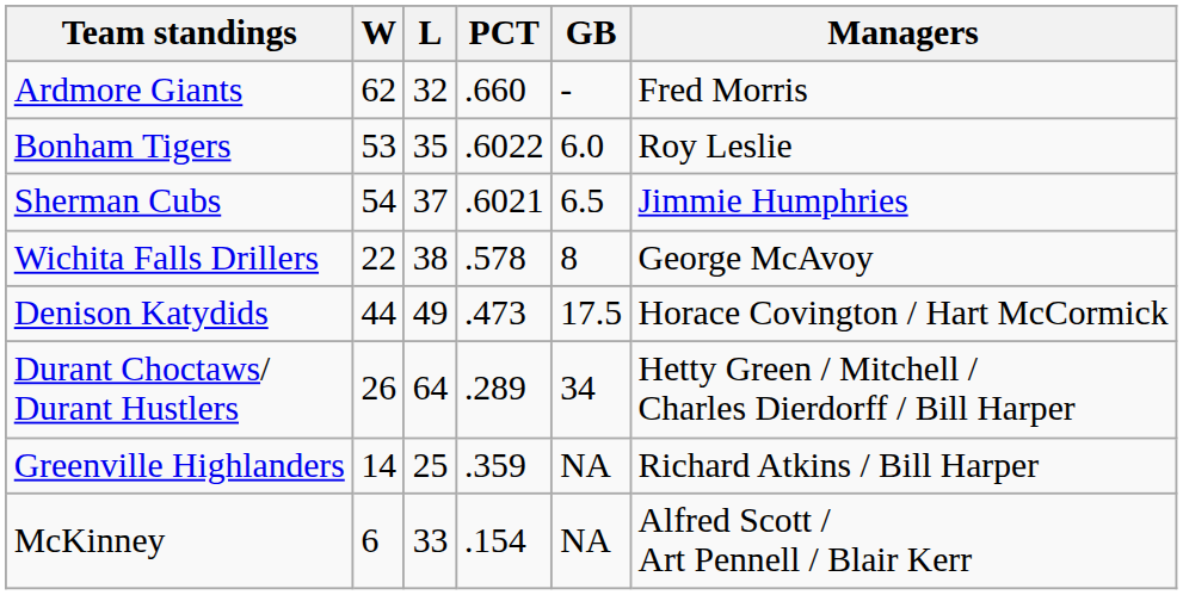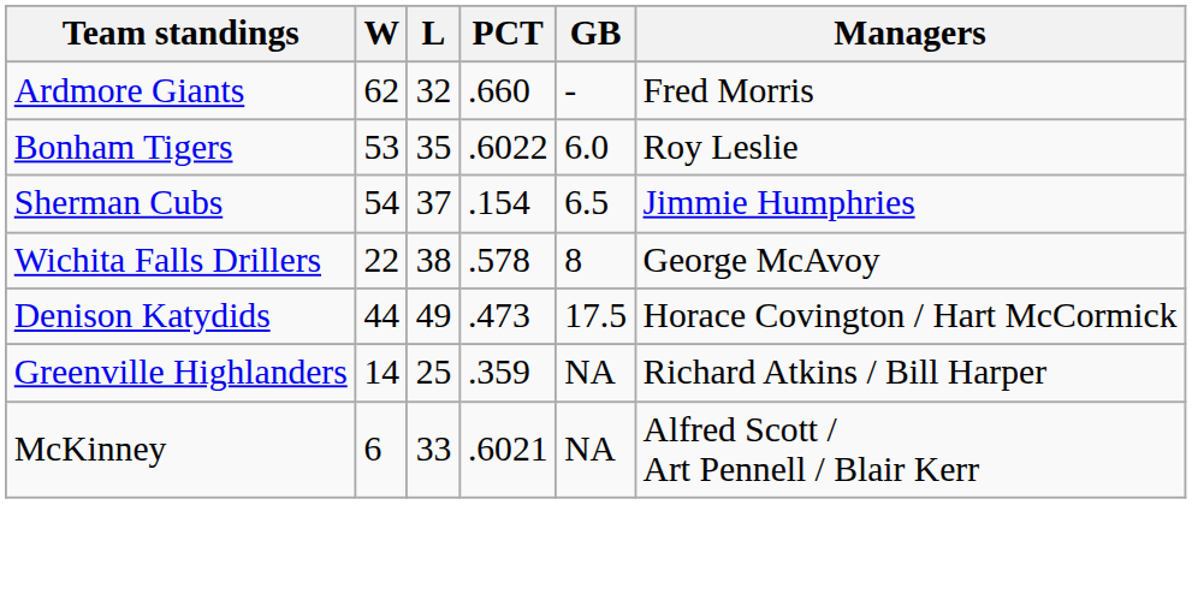Sherman Cubs | PCT: .6021 -> .154
- row: Durant Choctaws/ Durant Hustlers | 26 | 64 | .289 | 34 | Hetty Green / Mitchell / Charles Dierdorff / Bill Harper
McKinney | PCT: .154 -> .6021
